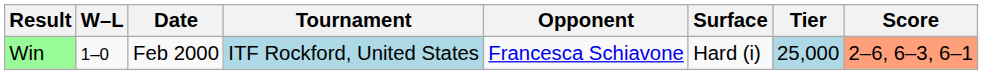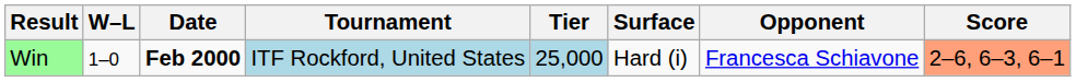columns swapped: Tier <-> Opponent
Win | Date: normal -> bold
